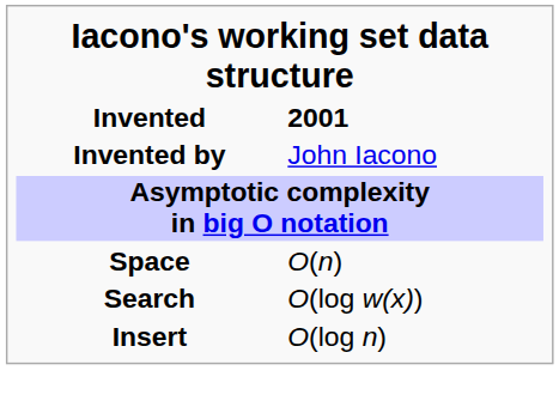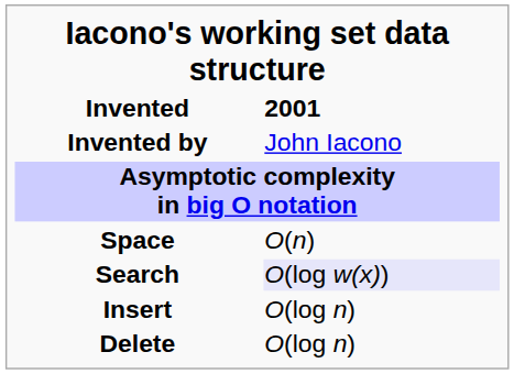Search | 2001: no background -> lavender background
+ row: Delete | O(log n)
